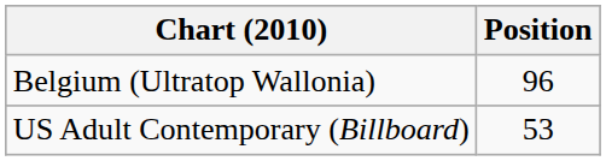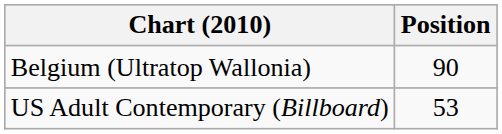Belgium (Ultratop Wallonia) | Position: 96 -> 90
